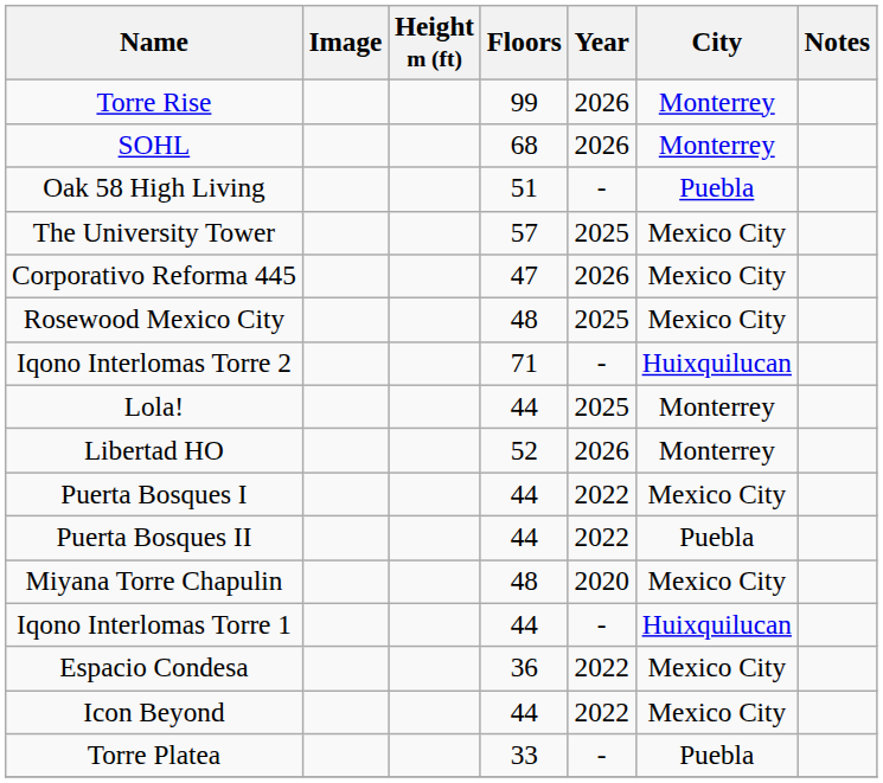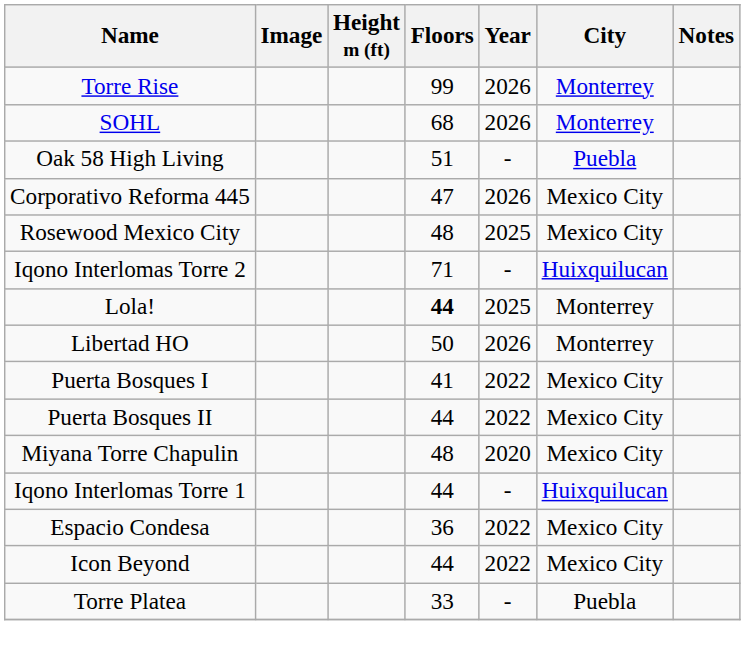- row: The University Tower | 57 | 2025 | Mexico City
Lola! | Floors: normal -> bold
Libertad HO | Floors: 52 -> 50
Puerta Bosques I | Floors: 44 -> 41
Puerta Bosques II | City: Puebla -> Mexico City
